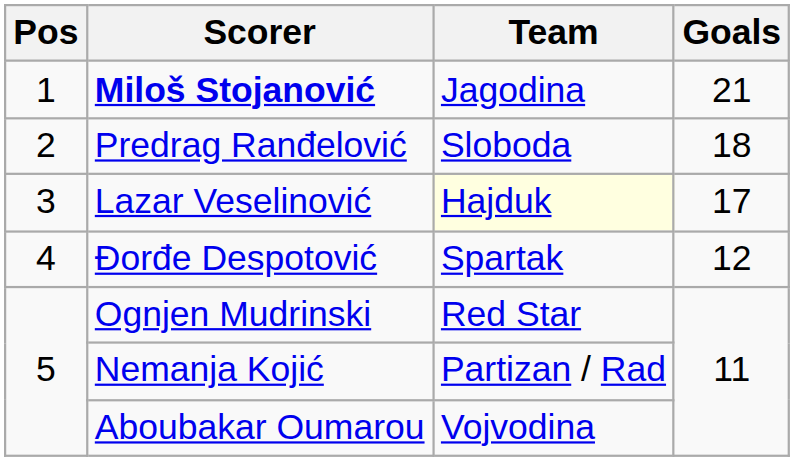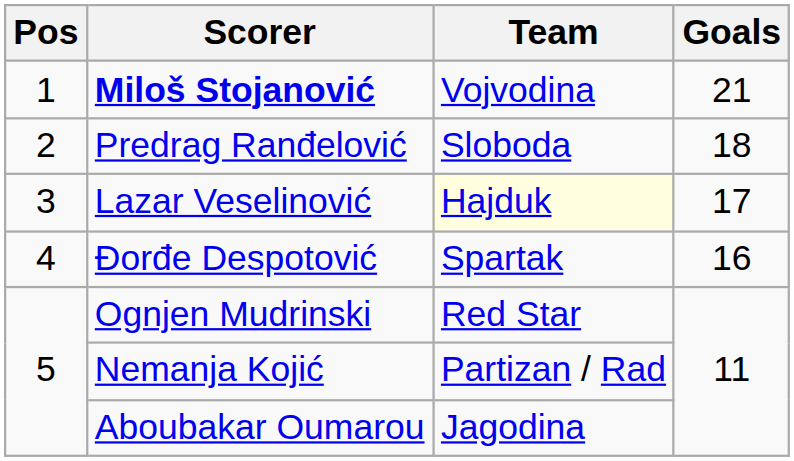Miloš Stojanović | Team: Jagodina -> Vojvodina
Đorđe Despotović | Goals: 12 -> 16
Aboubakar Oumarou | Team: Vojvodina -> Jagodina
